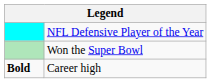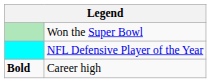rows swapped: Won the Super Bowl <-> NFL Defensive Player of the Year
